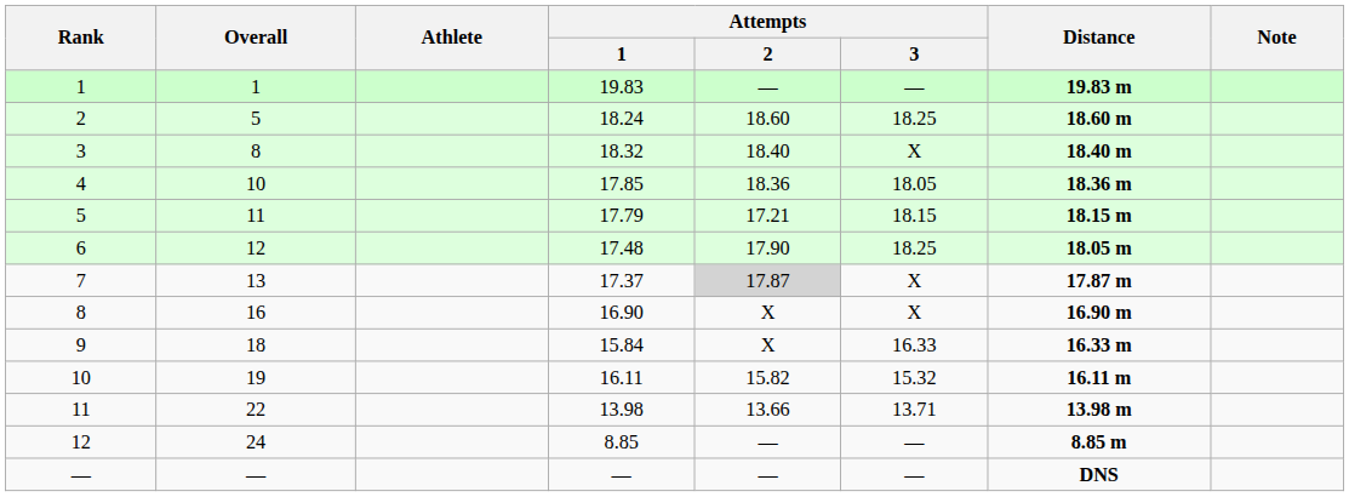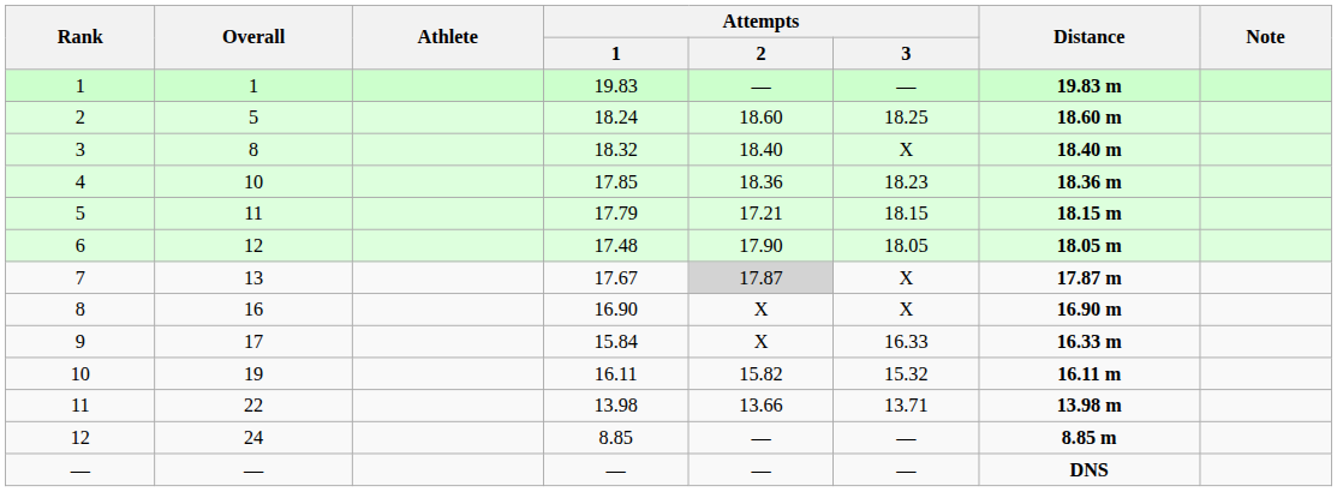4 | Attempts / 3: 18.05 -> 18.23
6 | Attempts / 3: 18.25 -> 18.05
7 | Attempts / 1: 17.37 -> 17.67
9 | Overall: 18 -> 17
